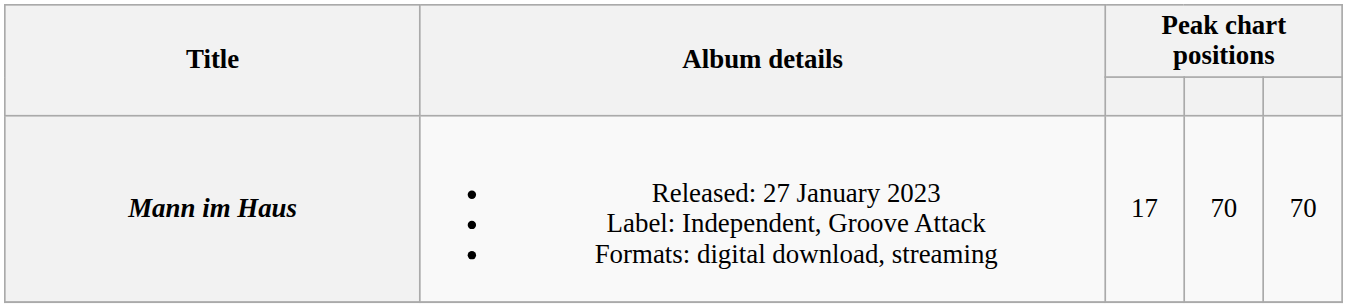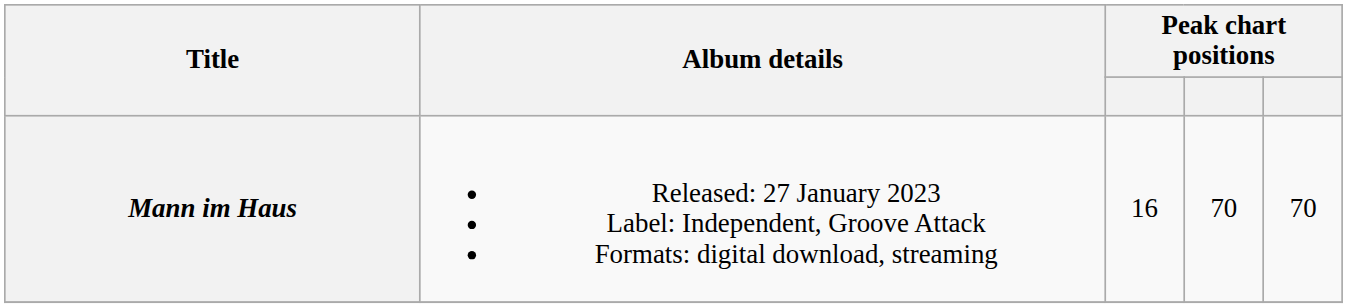Mann im Haus | column 3: 17 -> 16
